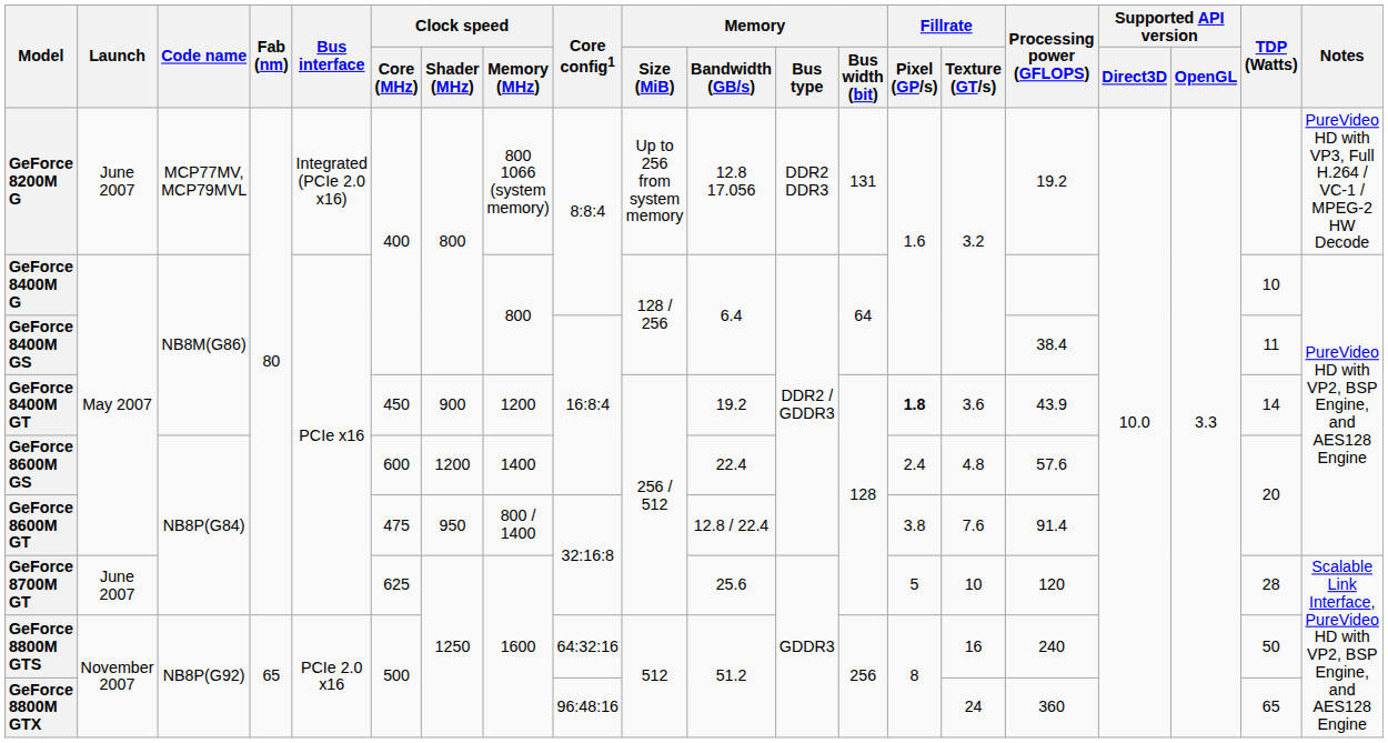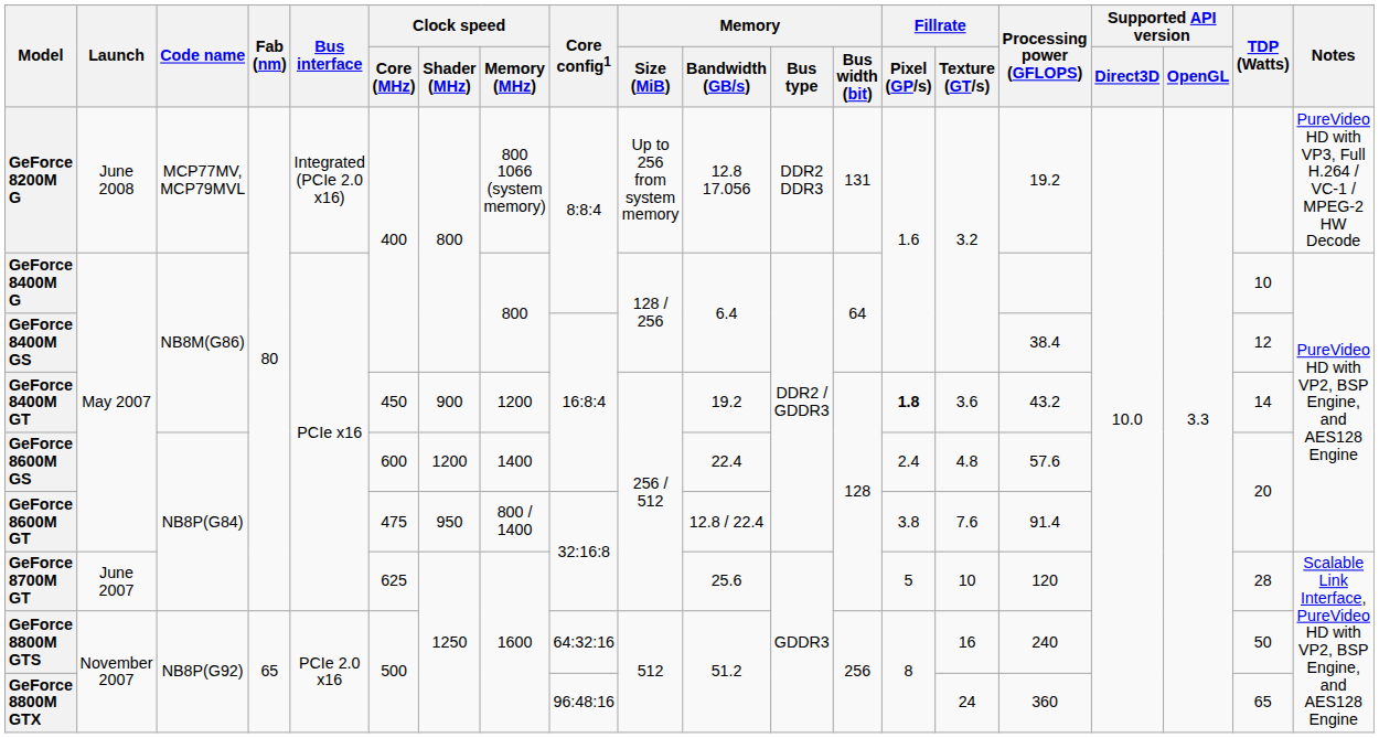GeForce 8200M G | Launch: June 2007 -> June 2008
GeForce 8400M GS | TDP (Watts): 11 -> 12
GeForce 8400M GT | Processing power (GFLOPS): 43.9 -> 43.2
